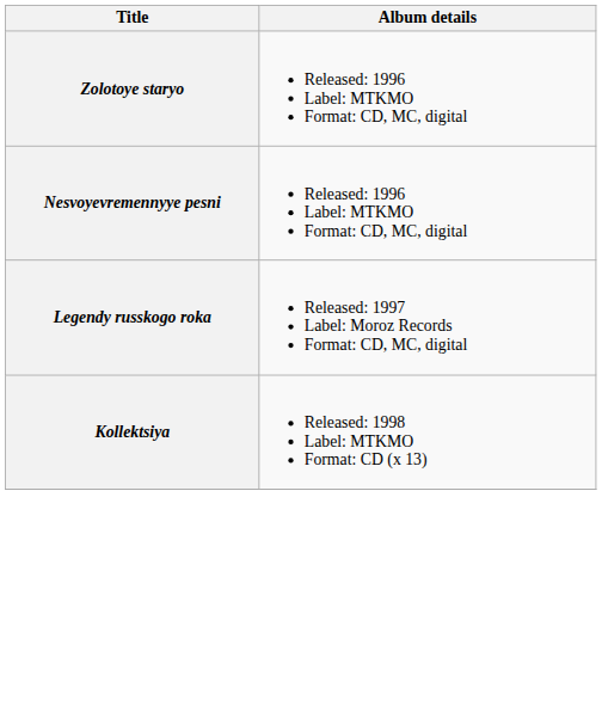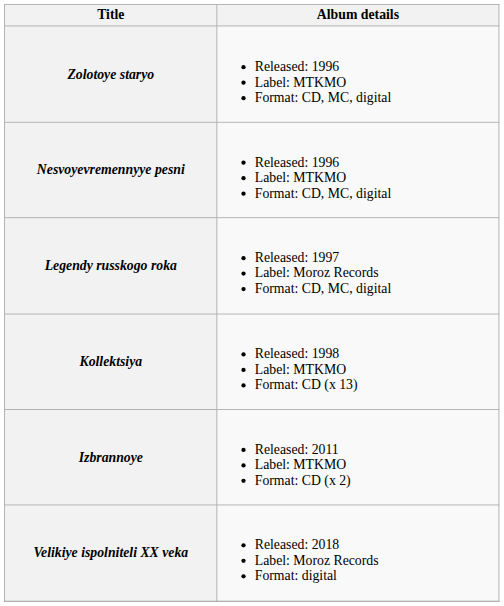+ row: Izbrannoye | Released: 2011 Label: MTKMO Format: CD (x 2)
+ row: Velikiye ispolniteli XX veka | Released: 2018 Label: Moroz Records Format: digital
